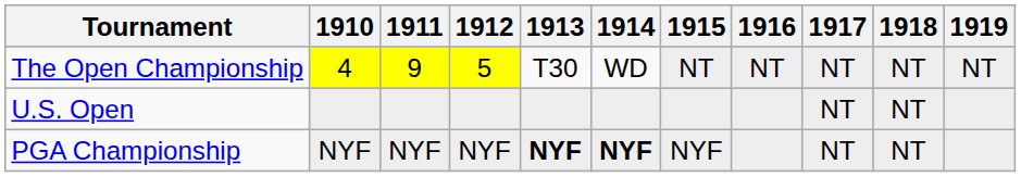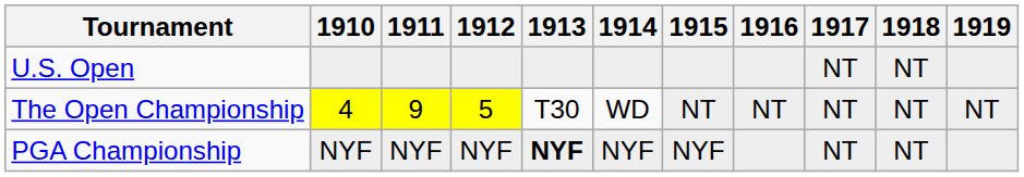rows swapped: U.S. Open <-> The Open Championship
PGA Championship | 1914: bold -> normal
